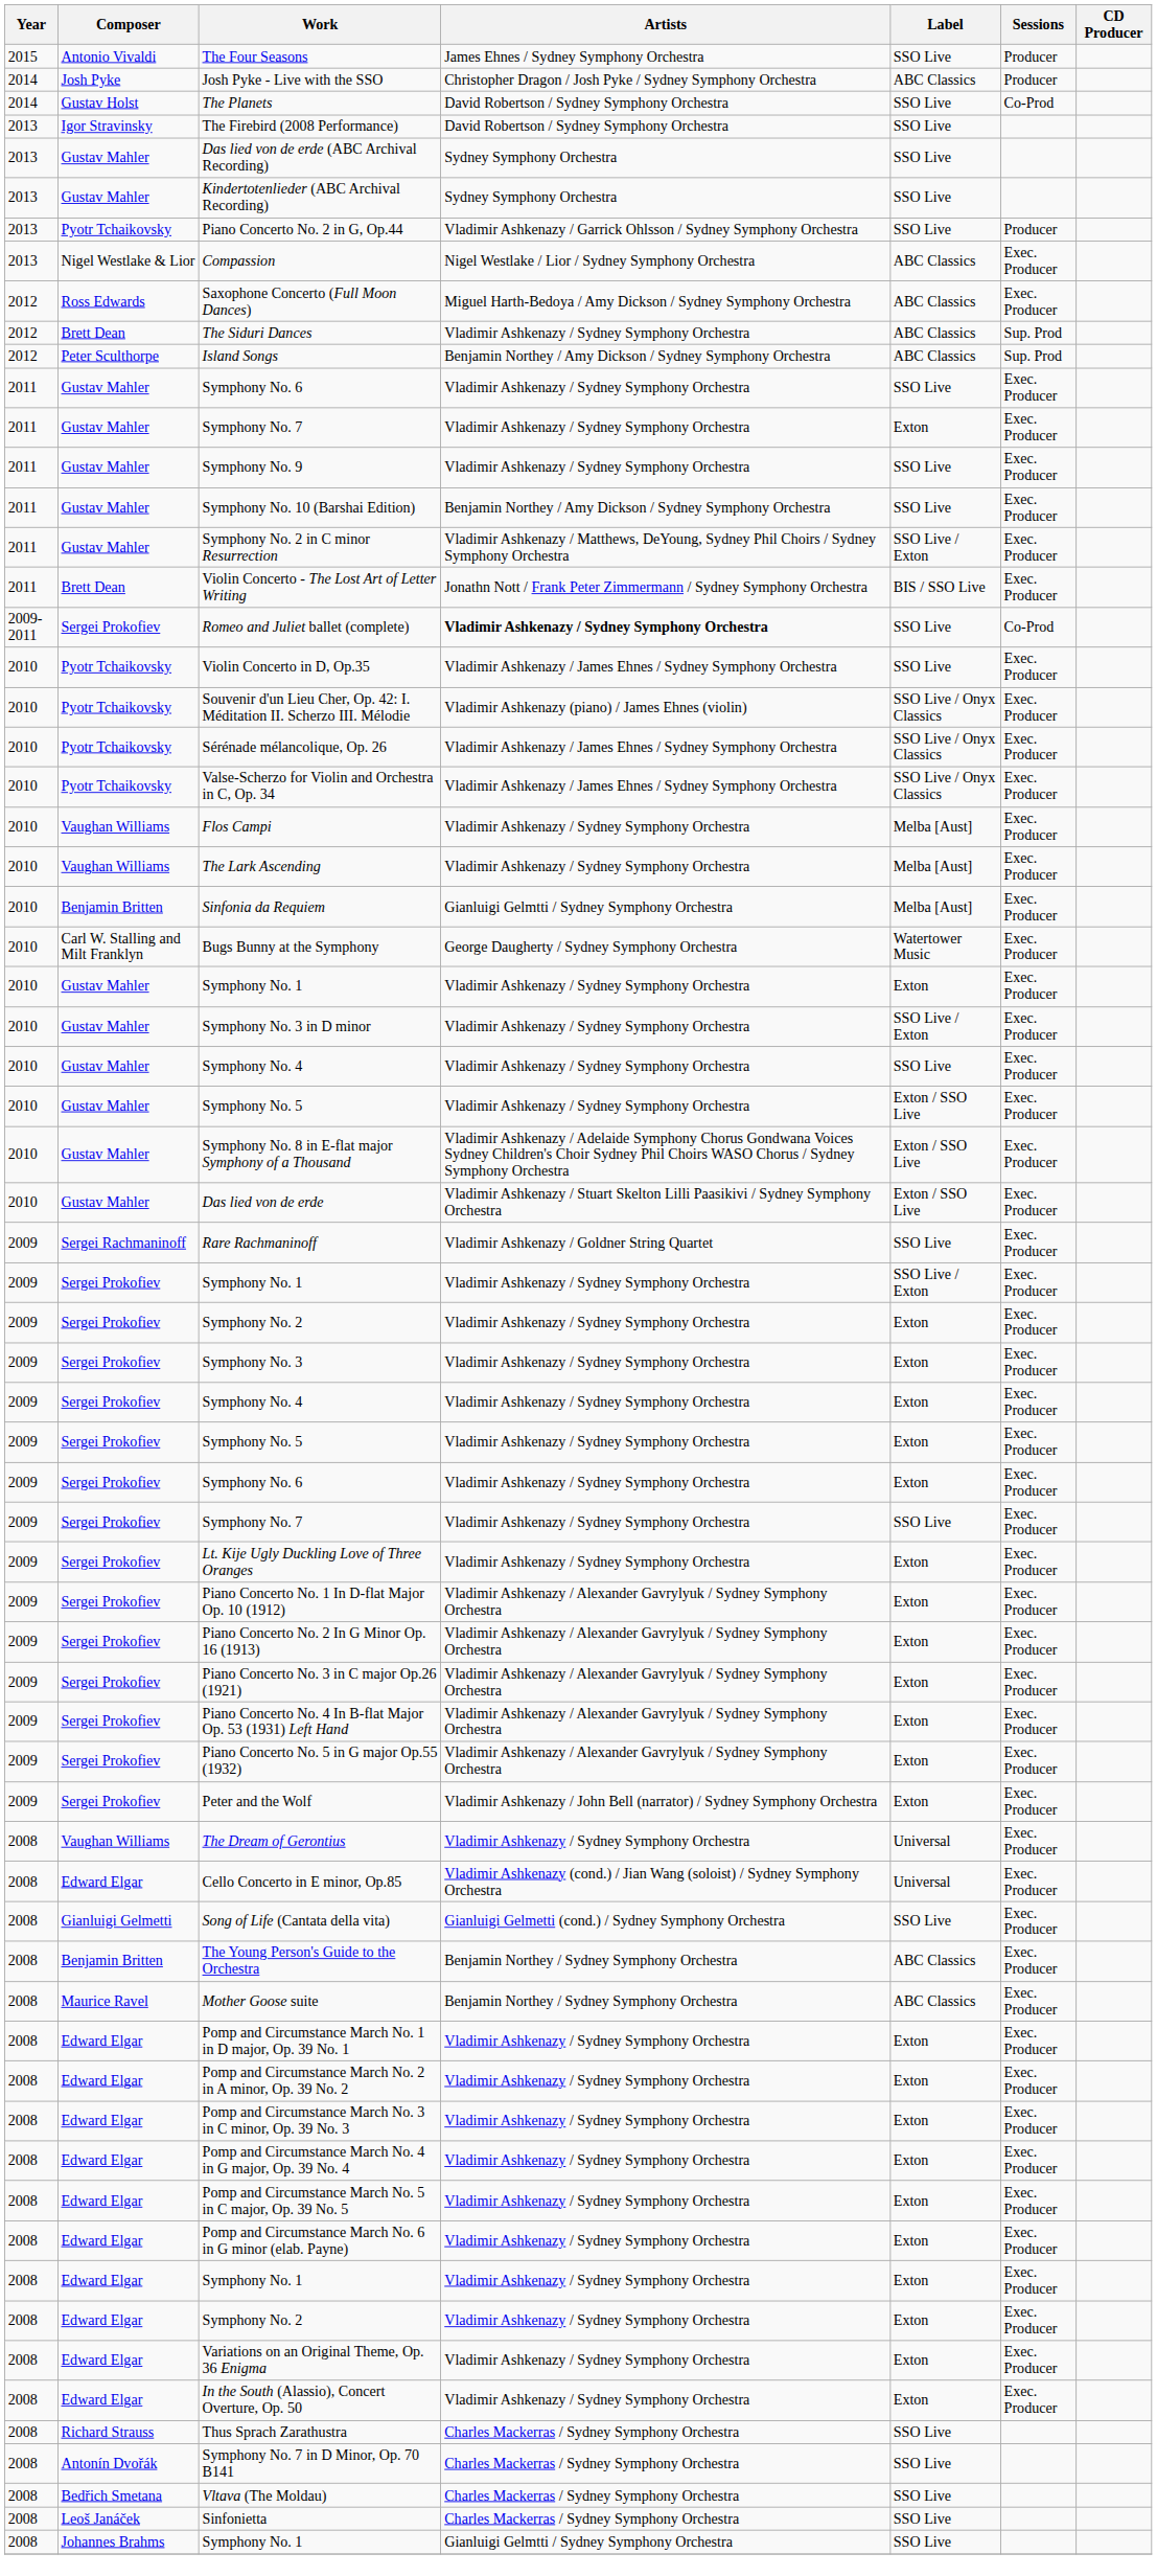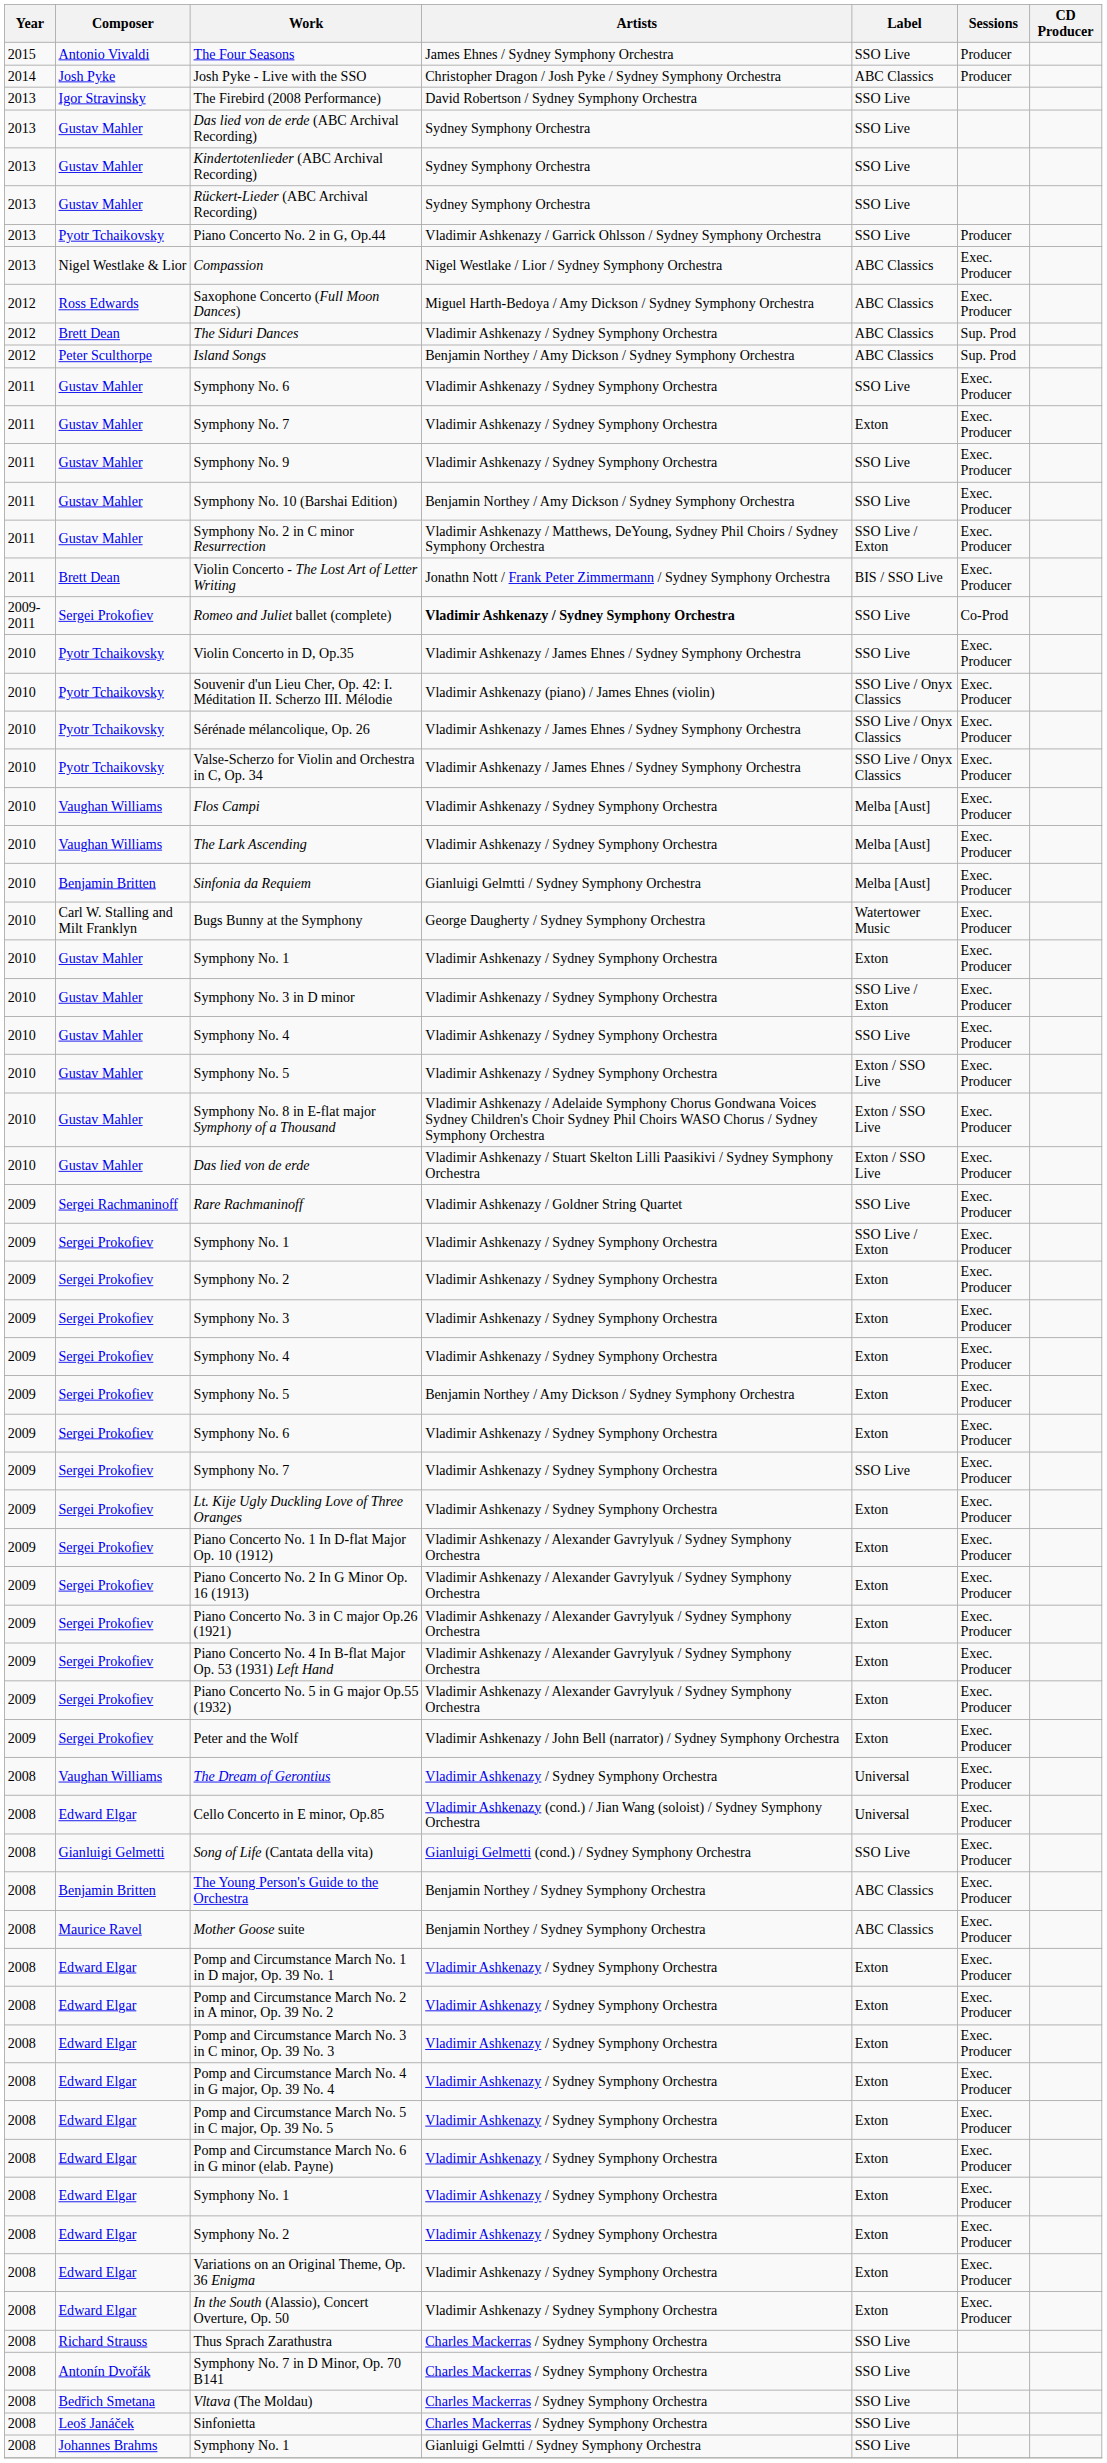- row: 2014 | Gustav Holst | The Planets | David Robertson / Sydney Symphony Orchestra | SSO Live | Co-Prod
+ row: 2013 | Gustav Mahler | Rückert-Lieder (ABC Archival Recording) | Sydney Symphony Orchestra | SSO Live
Sergei Prokofiev / Symphony No. 5 | Artists: Vladimir Ashkenazy / Sydney Symphony Orchestra -> Benjamin Northey / Amy Dickson / Sydney Symphony Orchestra
